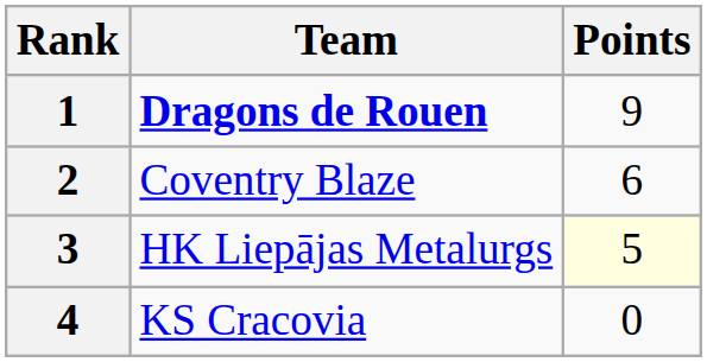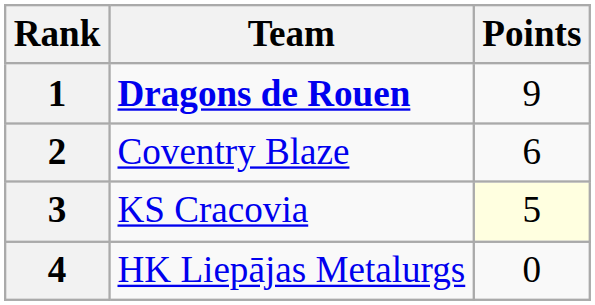3 | Team: HK Liepājas Metalurgs -> KS Cracovia
4 | Team: KS Cracovia -> HK Liepājas Metalurgs
